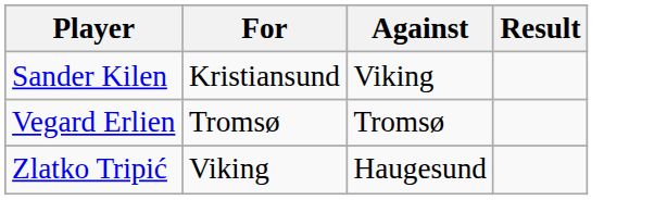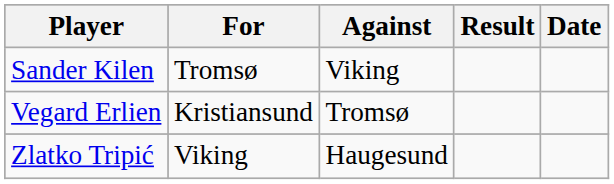+ column: Date
Sander Kilen | For: Kristiansund -> Tromsø
Vegard Erlien | For: Tromsø -> Kristiansund
